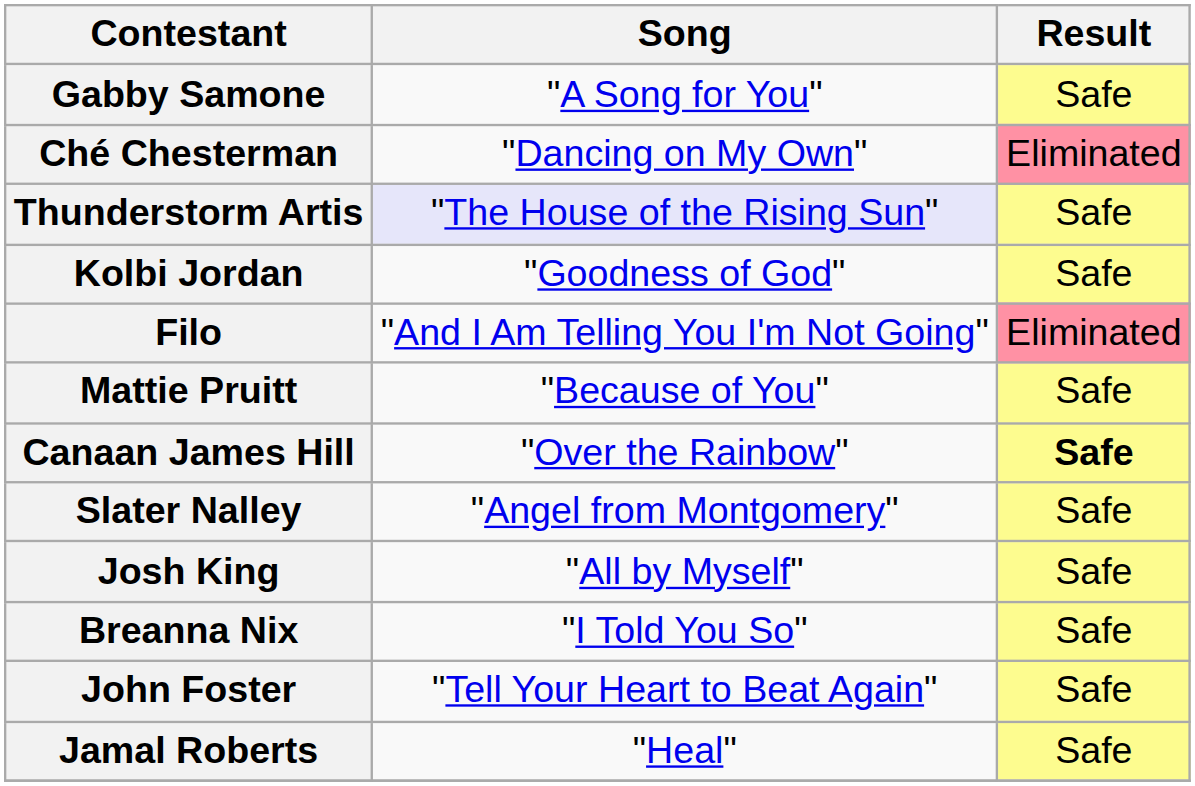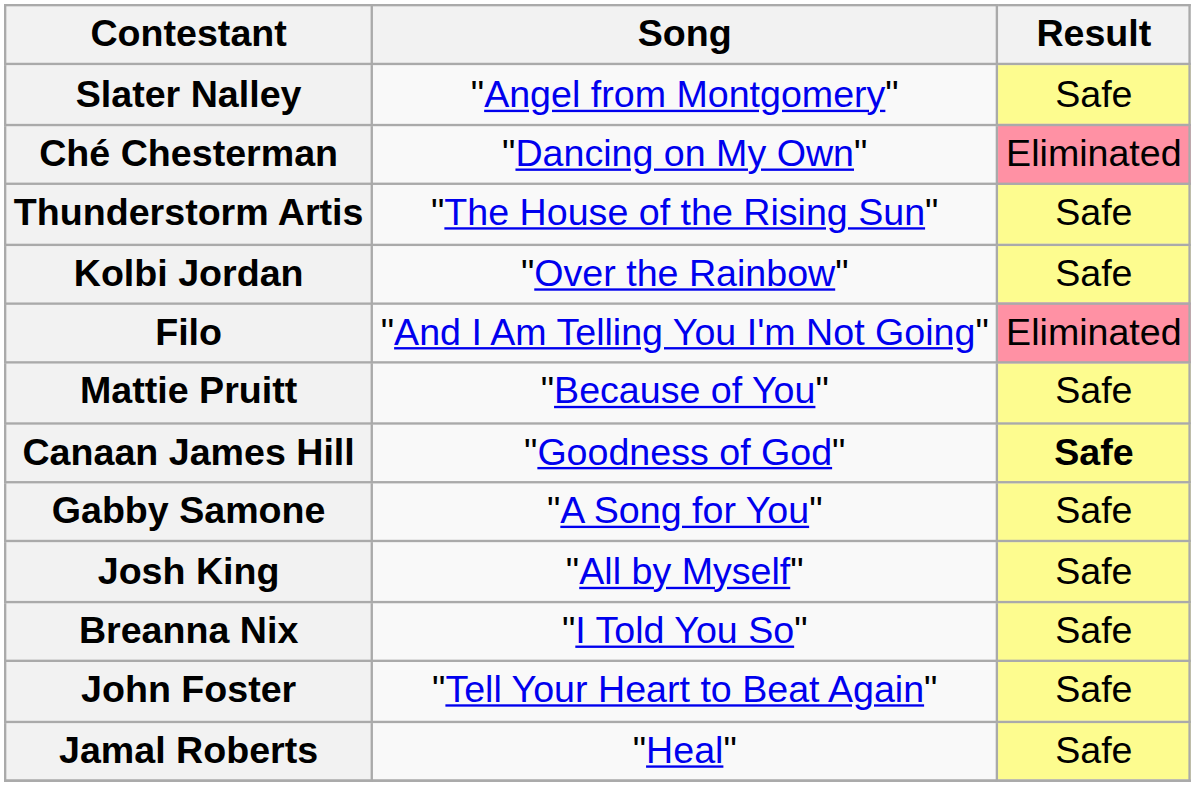rows swapped: Slater Nalley <-> Gabby Samone
Thunderstorm Artis | Song: lavender background -> no background
Kolbi Jordan | Song: "Goodness of God" -> "Over the Rainbow"
Canaan James Hill | Song: "Over the Rainbow" -> "Goodness of God"
